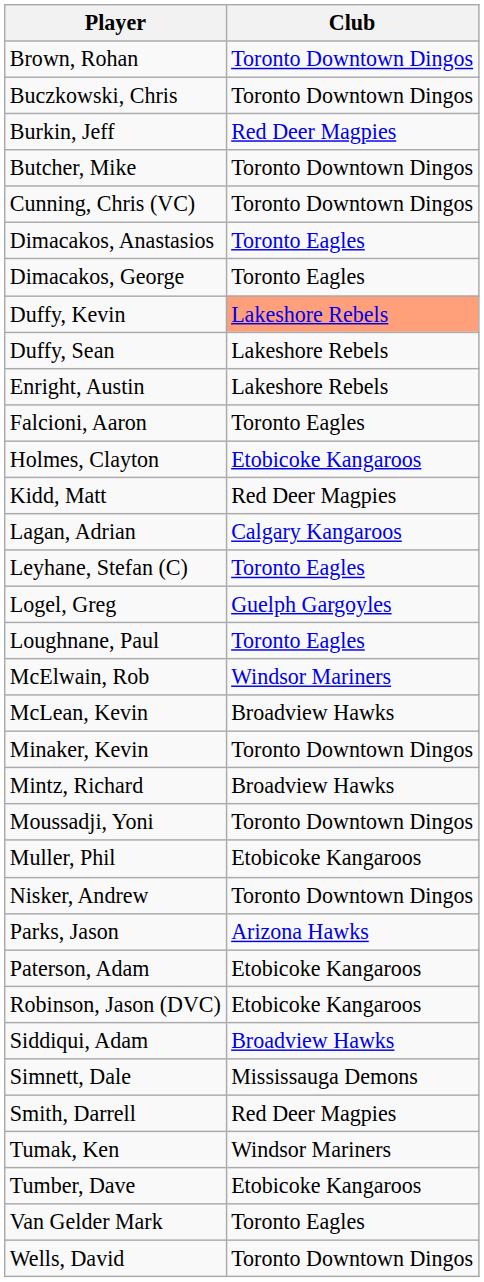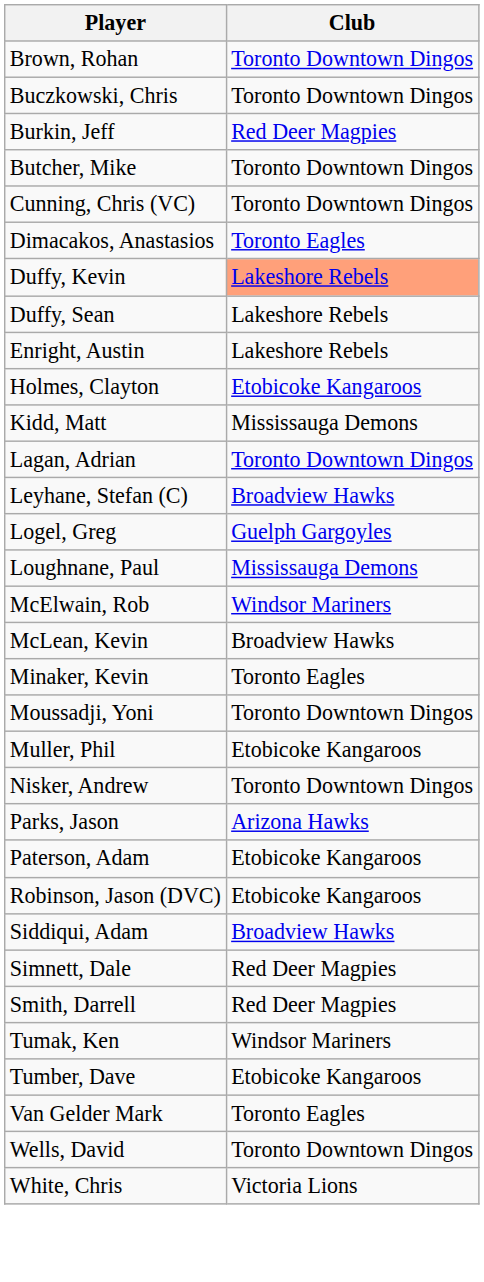- row: Dimacakos, George | Toronto Eagles
- row: Falcioni, Aaron | Toronto Eagles
Kidd, Matt | Club: Red Deer Magpies -> Mississauga Demons
Lagan, Adrian | Club: Calgary Kangaroos -> Toronto Downtown Dingos
Leyhane, Stefan (C) | Club: Toronto Eagles -> Broadview Hawks
Loughnane, Paul | Club: Toronto Eagles -> Mississauga Demons
Minaker, Kevin | Club: Toronto Downtown Dingos -> Toronto Eagles
- row: Mintz, Richard | Broadview Hawks
Simnett, Dale | Club: Mississauga Demons -> Red Deer Magpies
+ row: White, Chris | Victoria Lions
